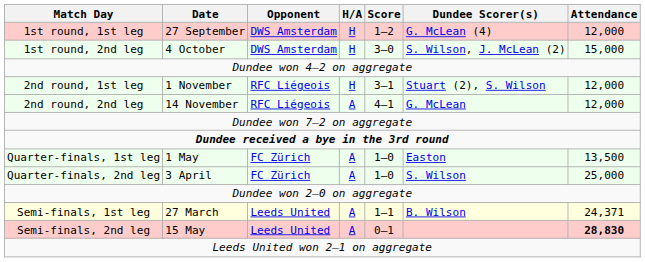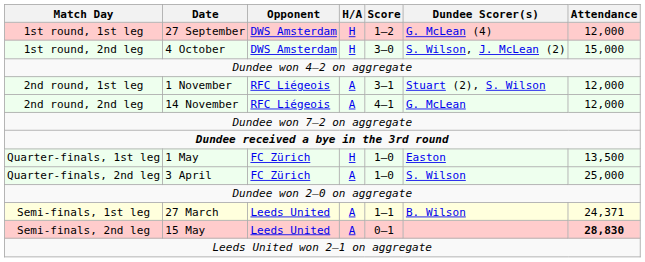2nd round, 1st leg | H/A: H -> A
Quarter-finals, 1st leg | H/A: A -> H
